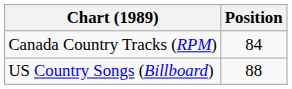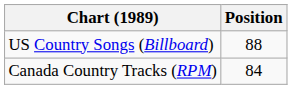rows swapped: Canada Country Tracks (RPM) <-> US Country Songs (Billboard)
